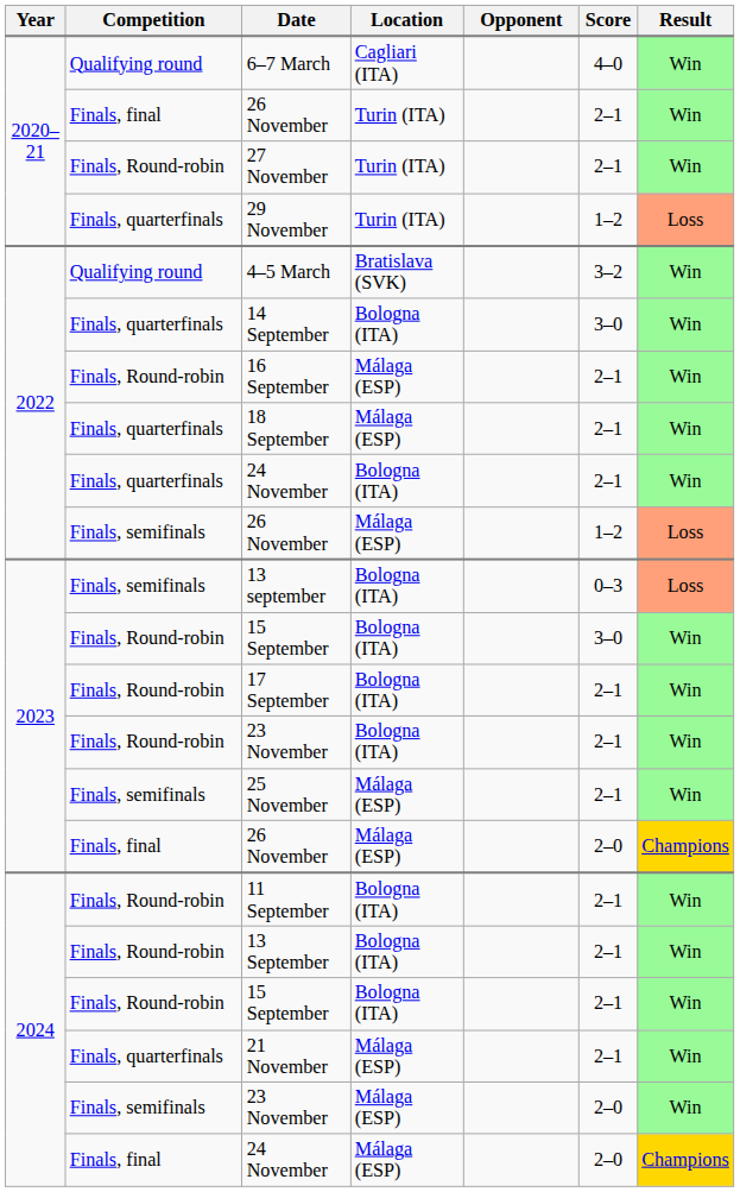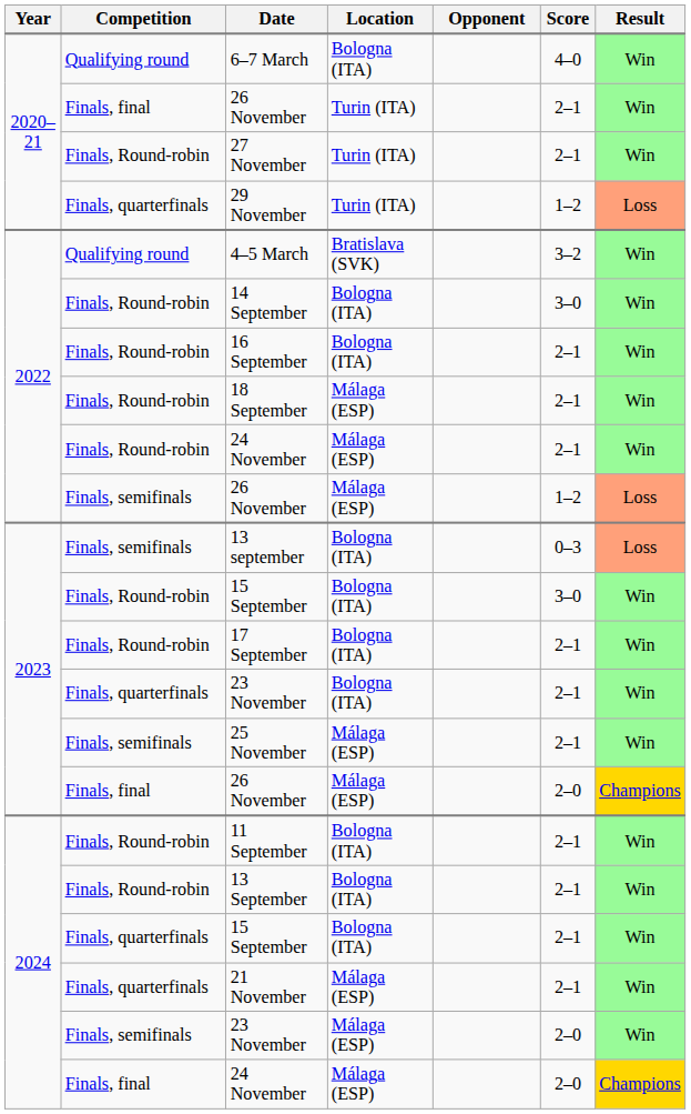6–7 March | Location: Cagliari (ITA) -> Bologna (ITA)
14 September | Competition: Finals, quarterfinals -> Finals, Round-robin
16 September | Location: Málaga (ESP) -> Bologna (ITA)
18 September | Competition: Finals, quarterfinals -> Finals, Round-robin
2022 / 24 November | Competition: Finals, quarterfinals -> Finals, Round-robin
2022 / 24 November | Location: Bologna (ITA) -> Málaga (ESP)
2023 / 23 November | Competition: Finals, Round-robin -> Finals, quarterfinals
2024 / 15 September | Competition: Finals, Round-robin -> Finals, quarterfinals
